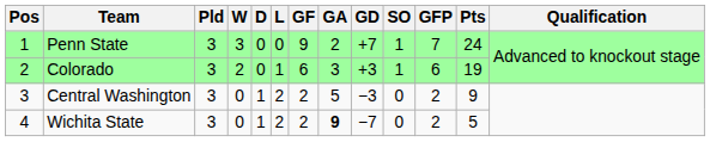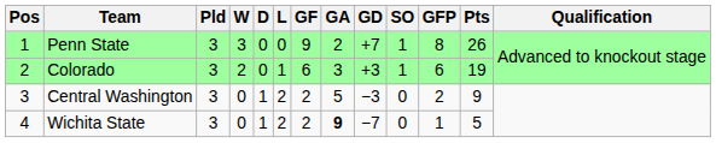Penn State | GFP: 7 -> 8
Penn State | Pts: 24 -> 26
Wichita State | GFP: 2 -> 1
